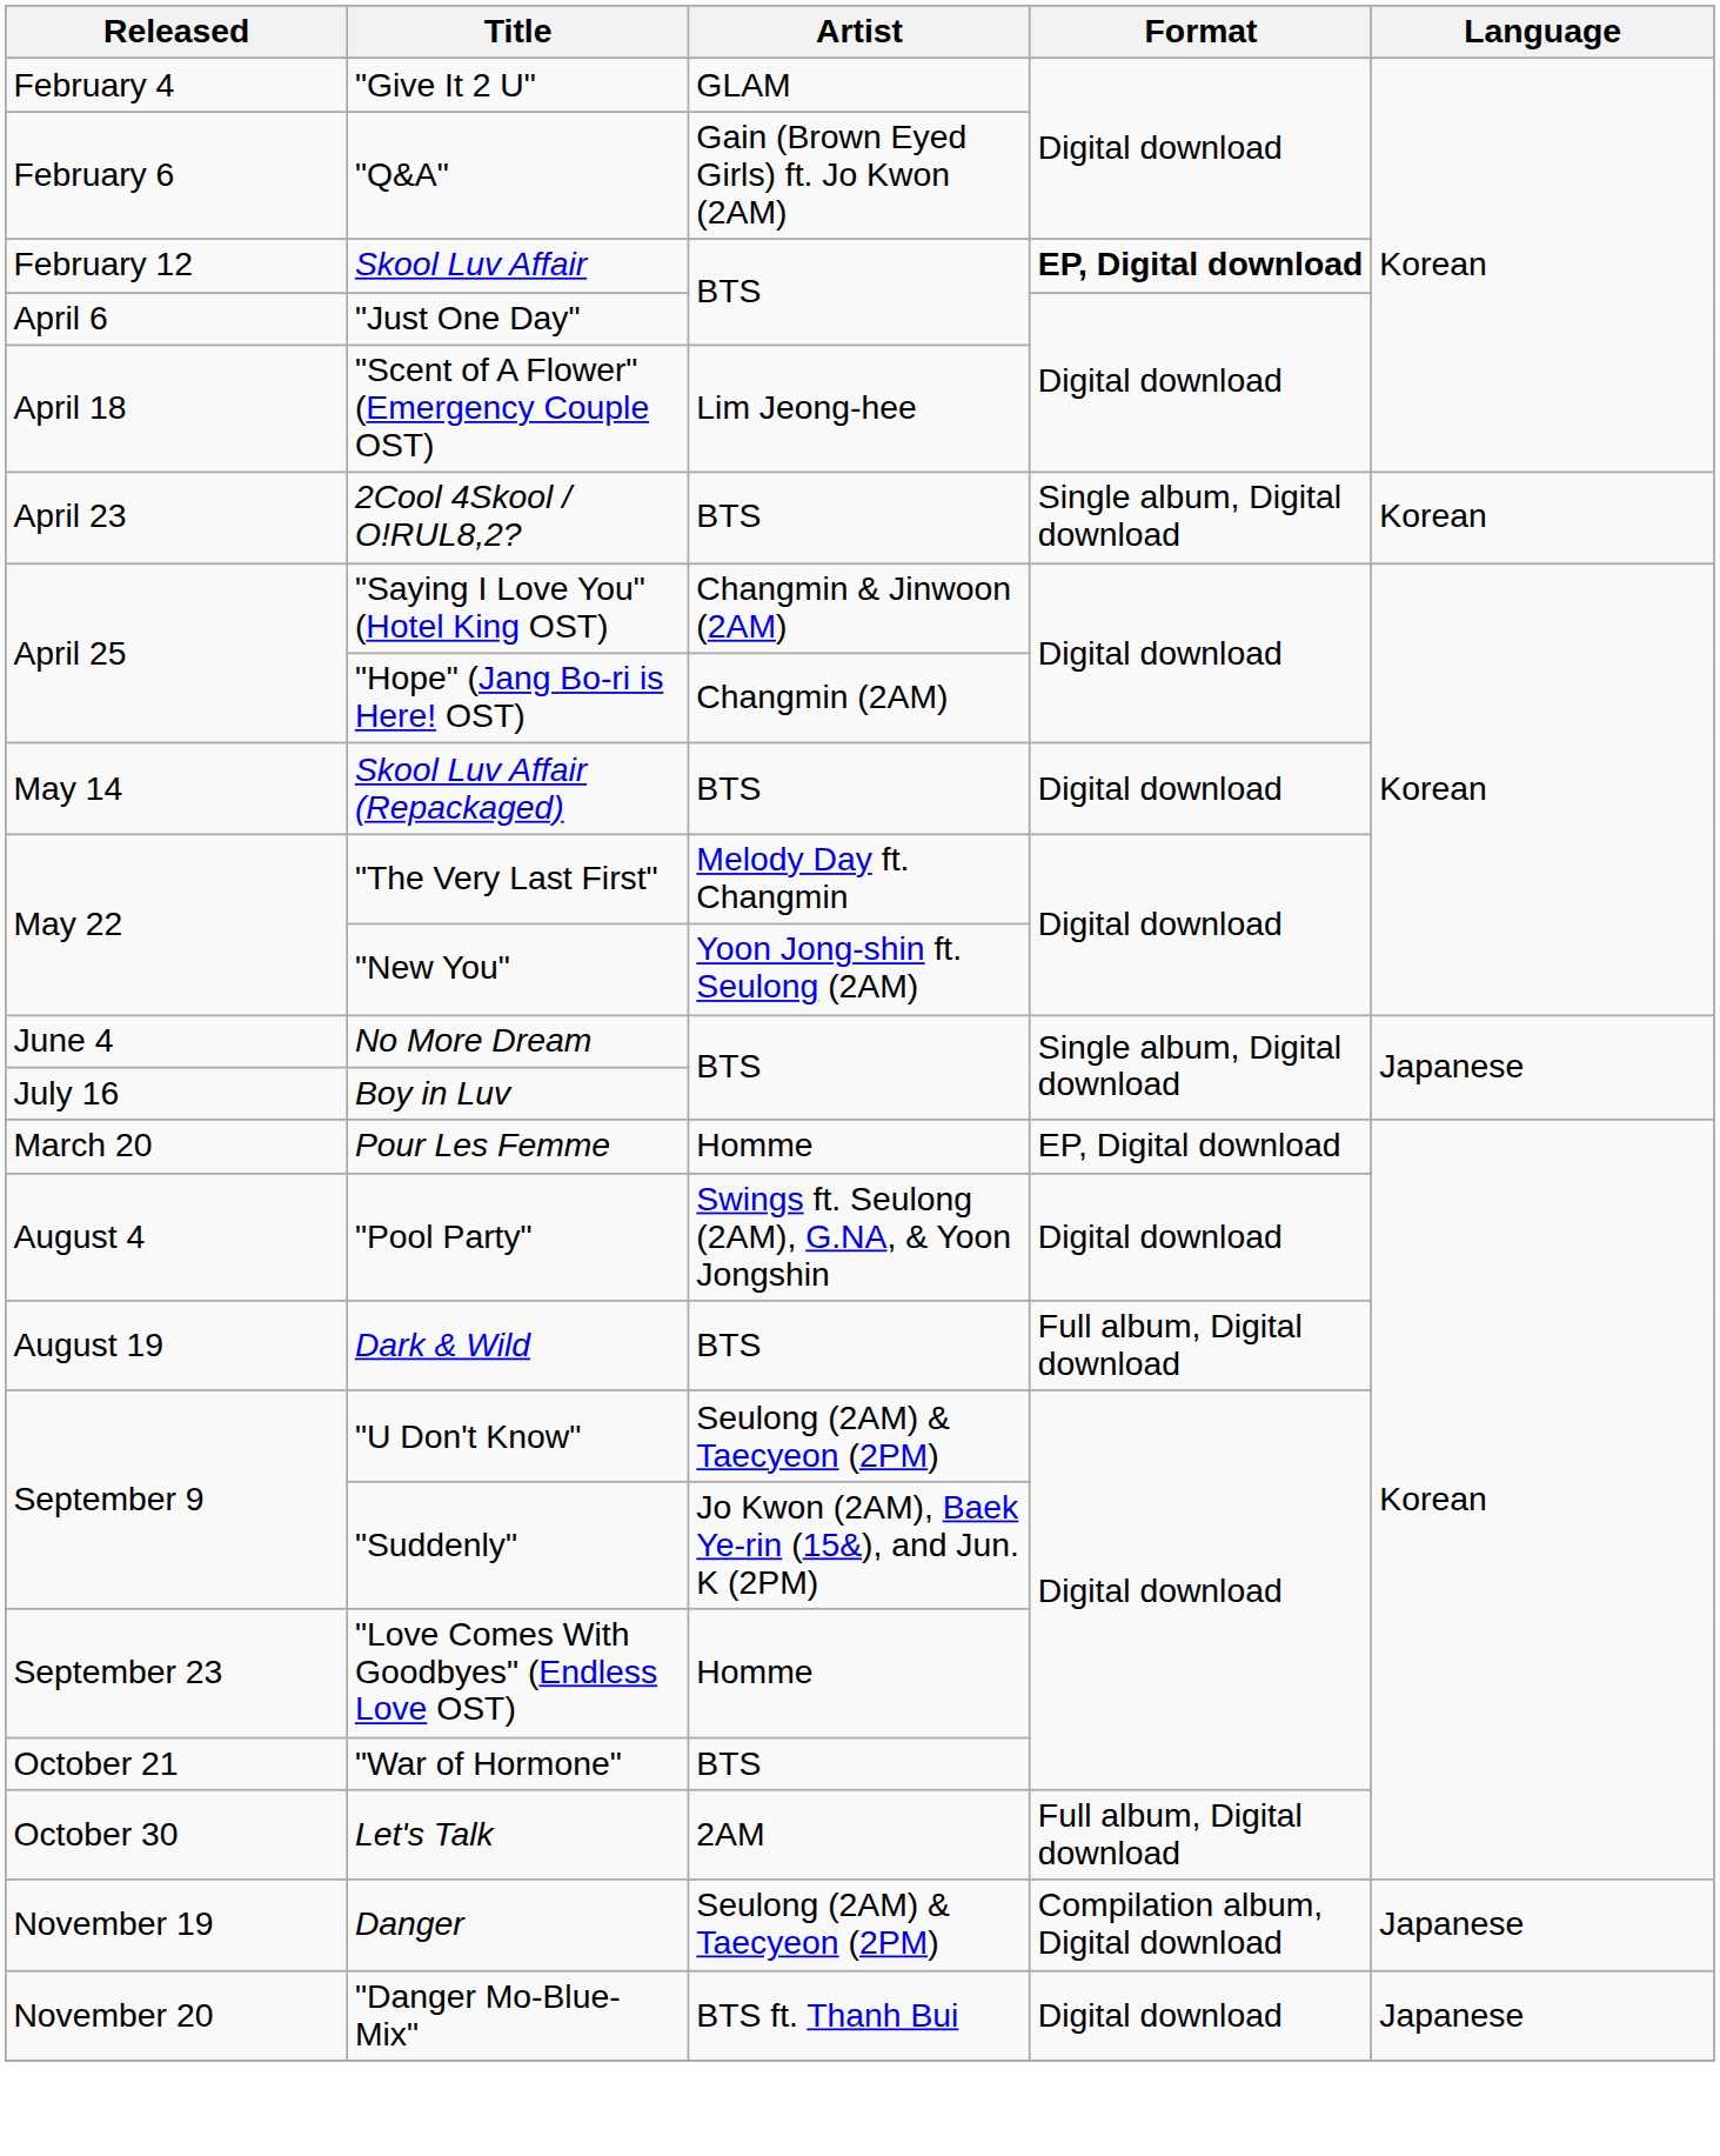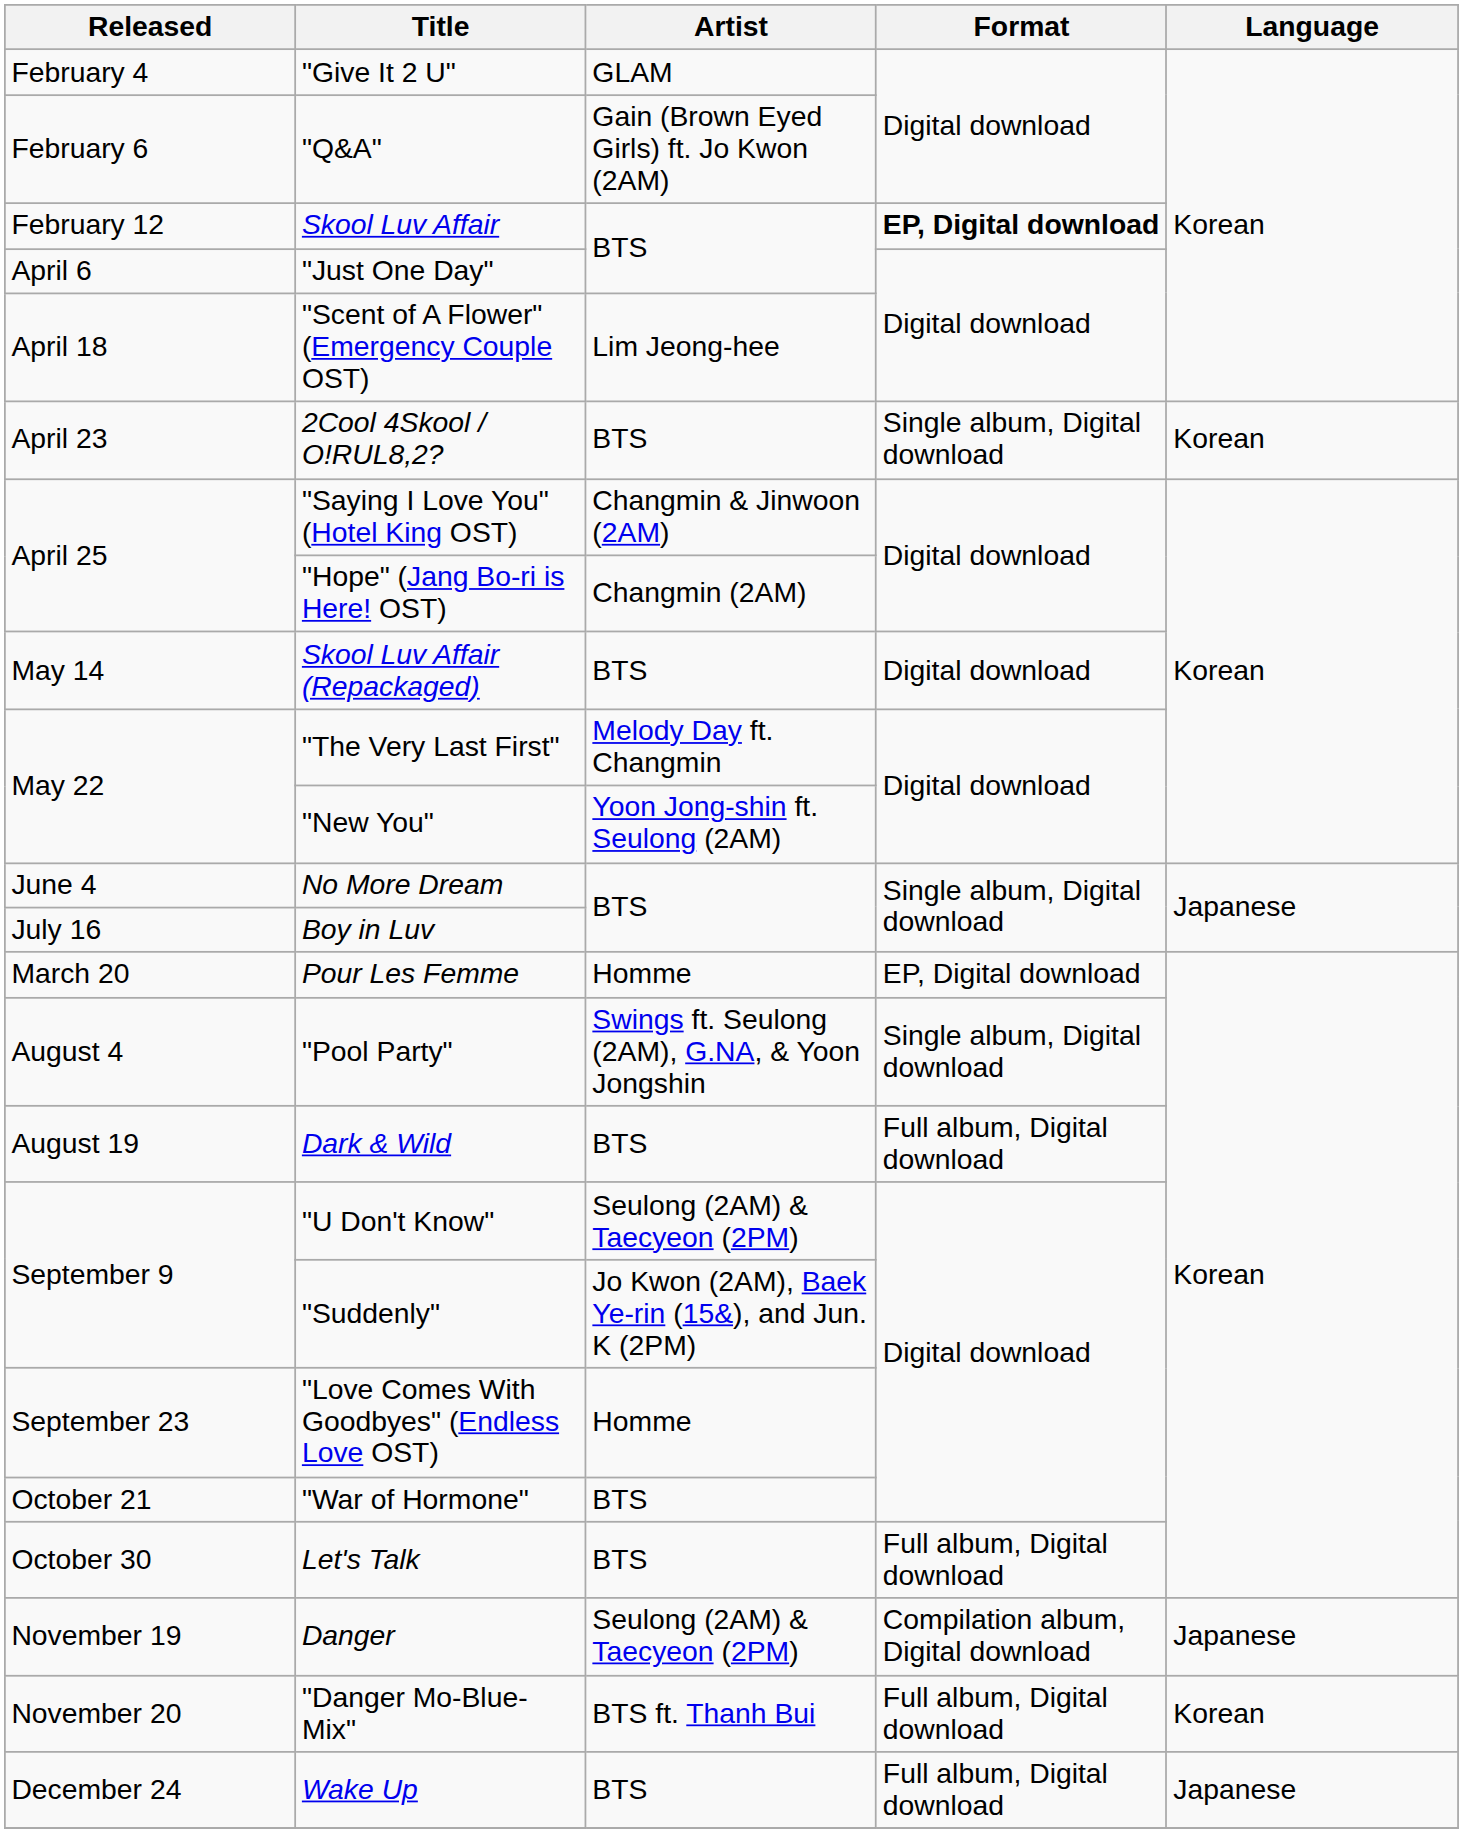"Pool Party" | Format: Digital download -> Single album, Digital download
Let's Talk | Artist: 2AM -> BTS
"Danger Mo-Blue-Mix" | Format: Digital download -> Full album, Digital download
"Danger Mo-Blue-Mix" | Language: Japanese -> Korean
+ row: December 24 | Wake Up | BTS | Full album, Digital download | Japanese
